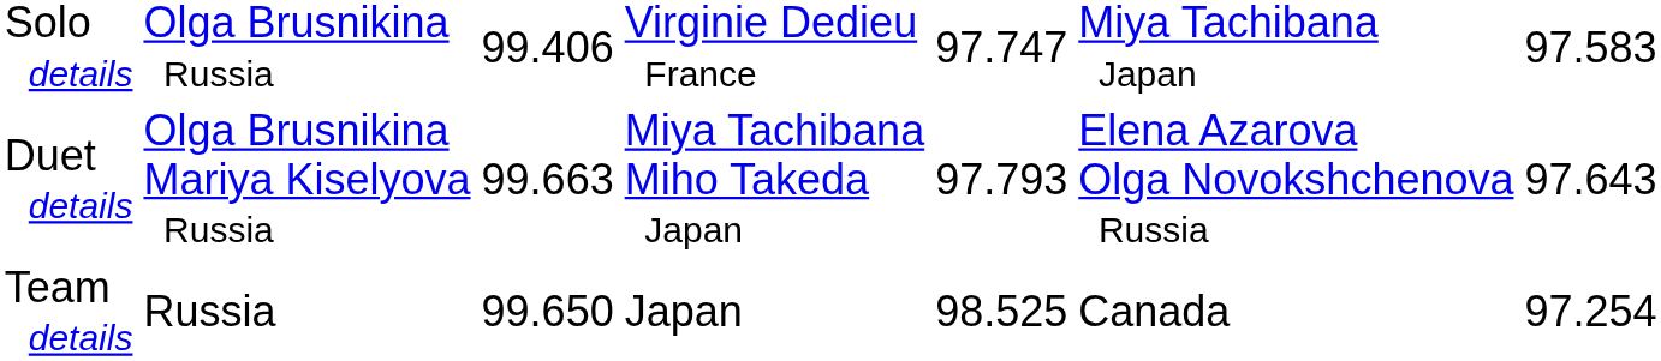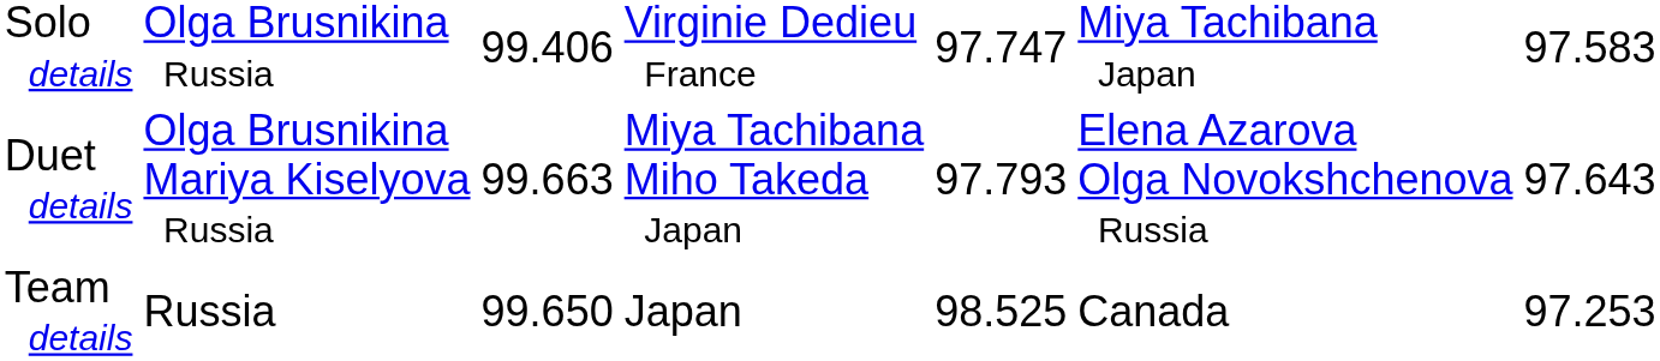Team details | column 7: 97.254 -> 97.253
